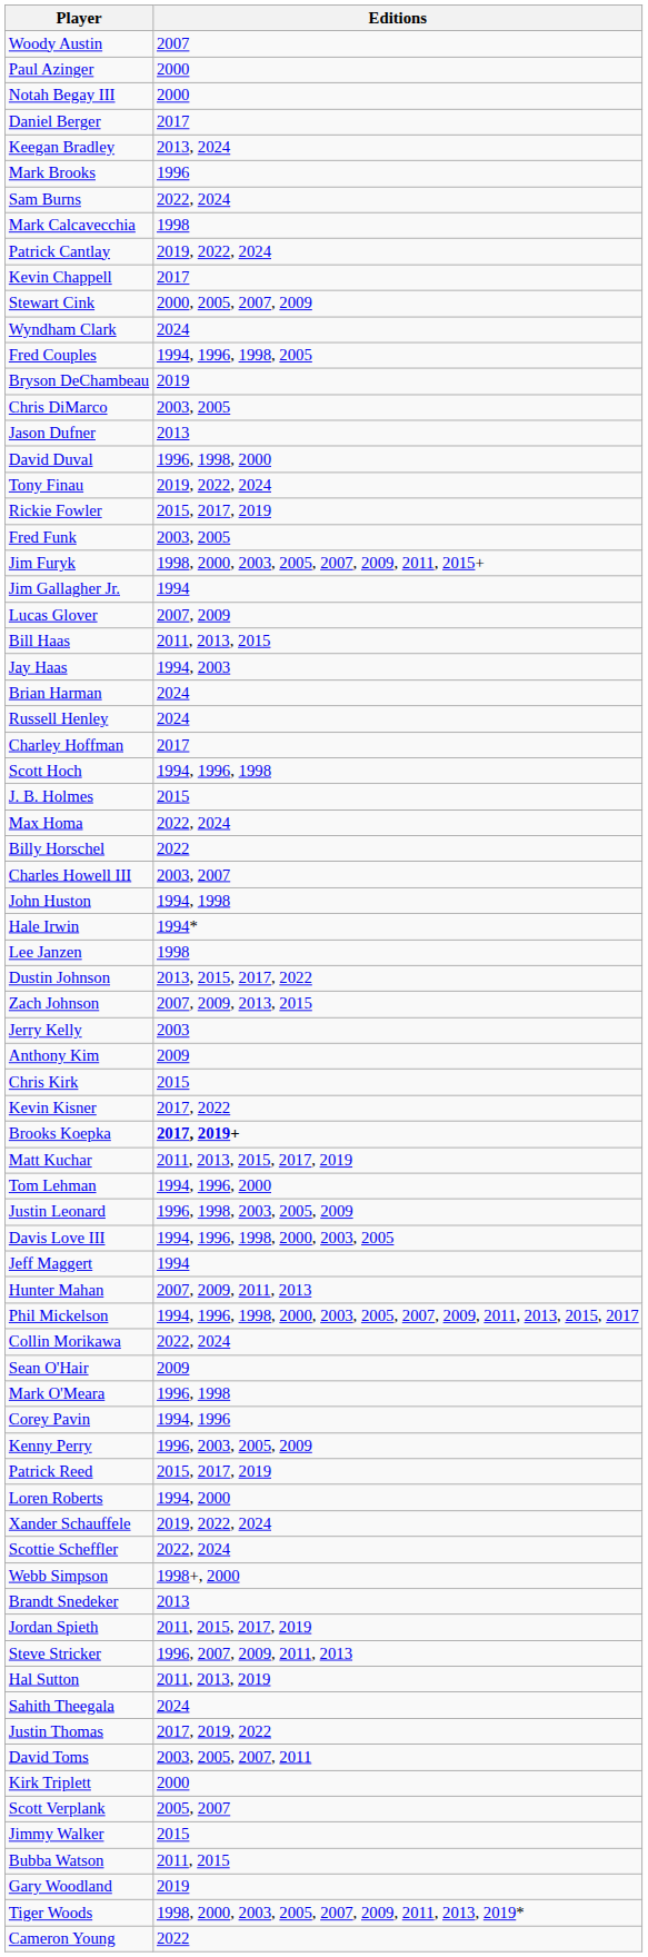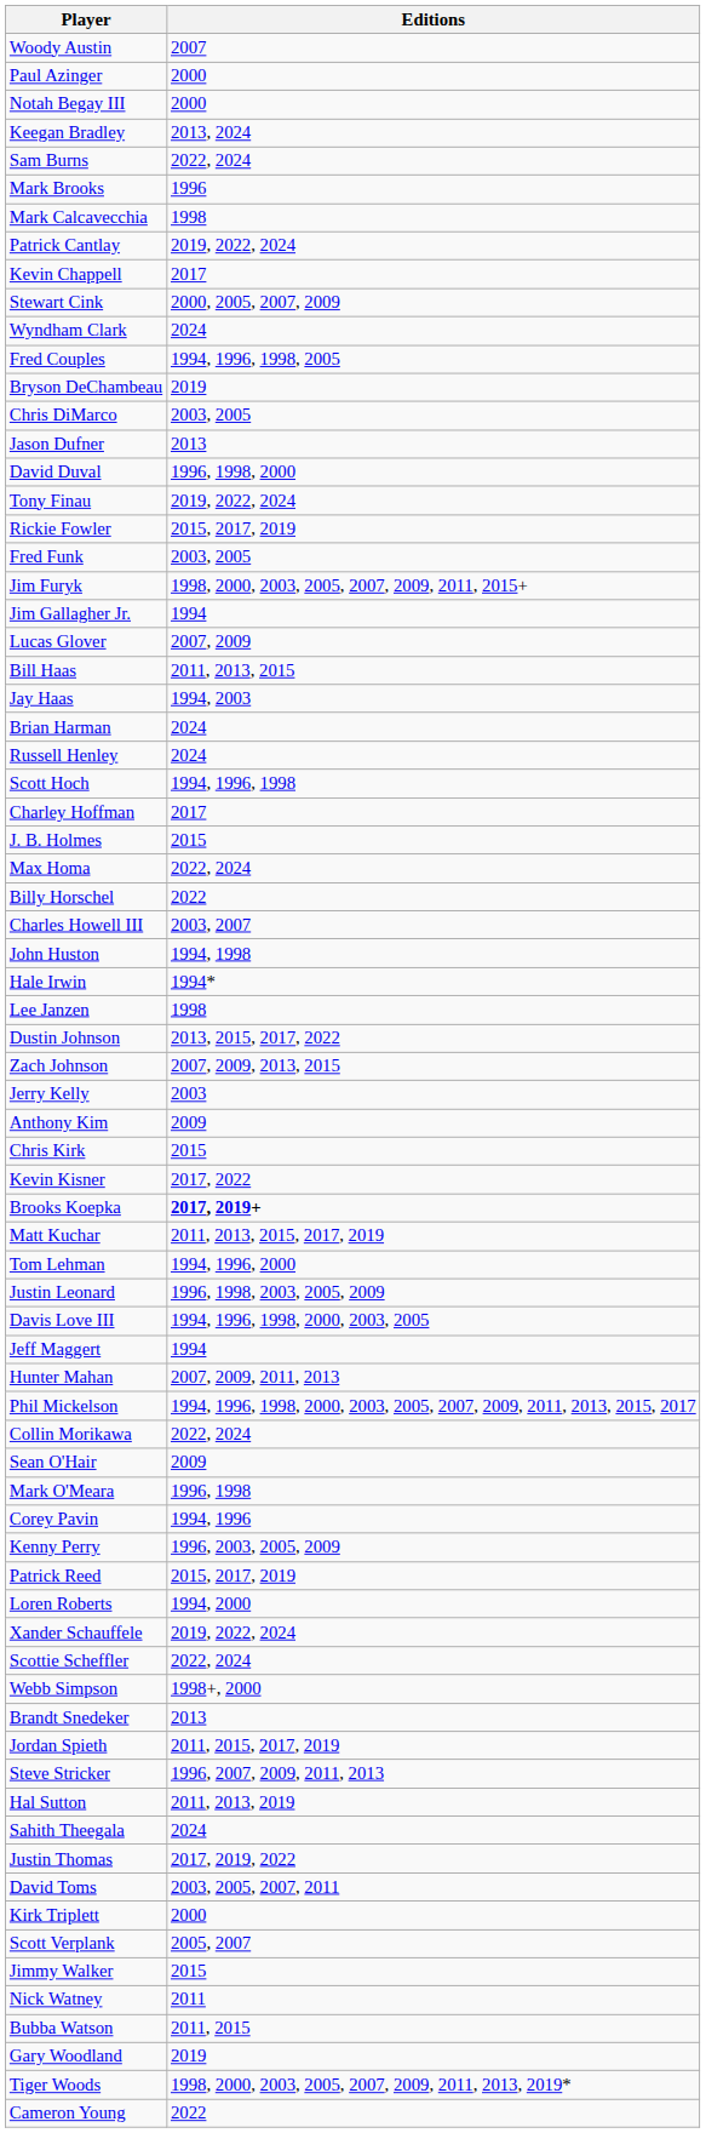- row: Daniel Berger | 2017
rows swapped: Mark Brooks <-> Sam Burns
rows swapped: Scott Hoch <-> Charley Hoffman
+ row: Nick Watney | 2011
